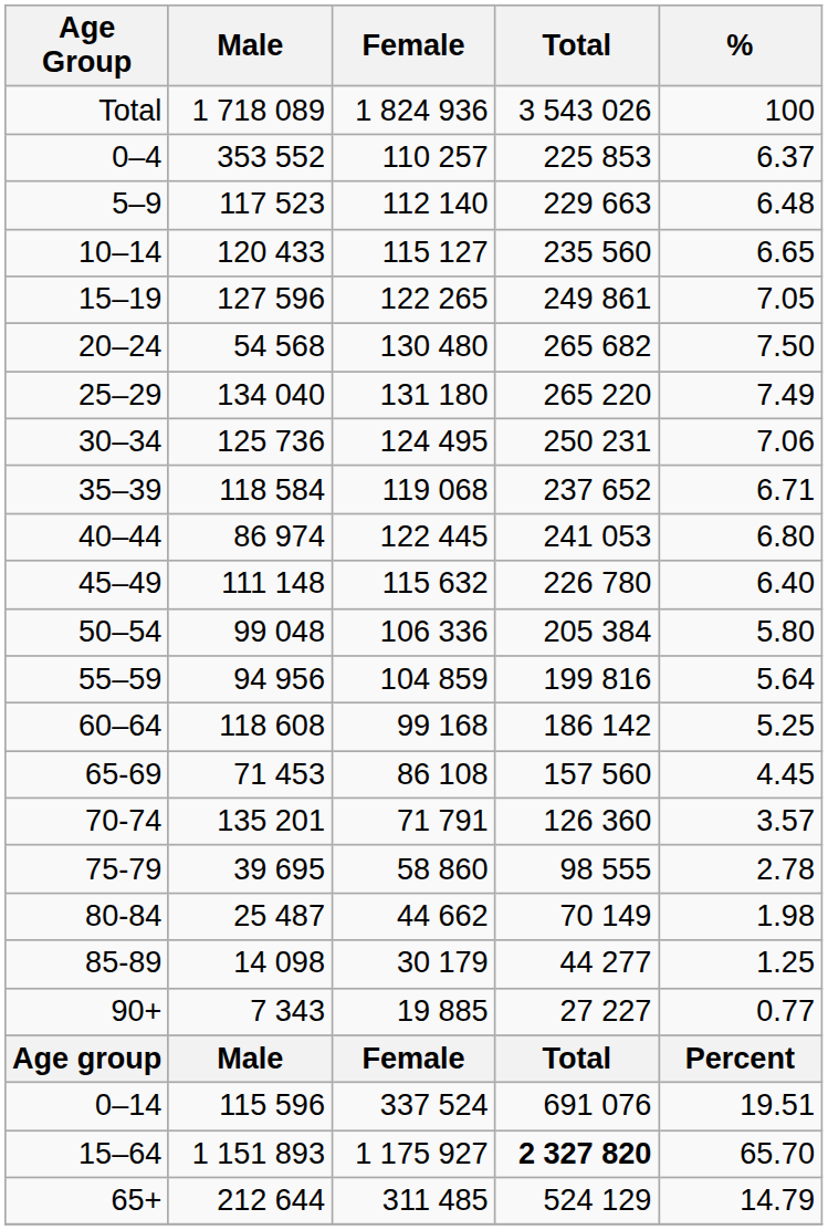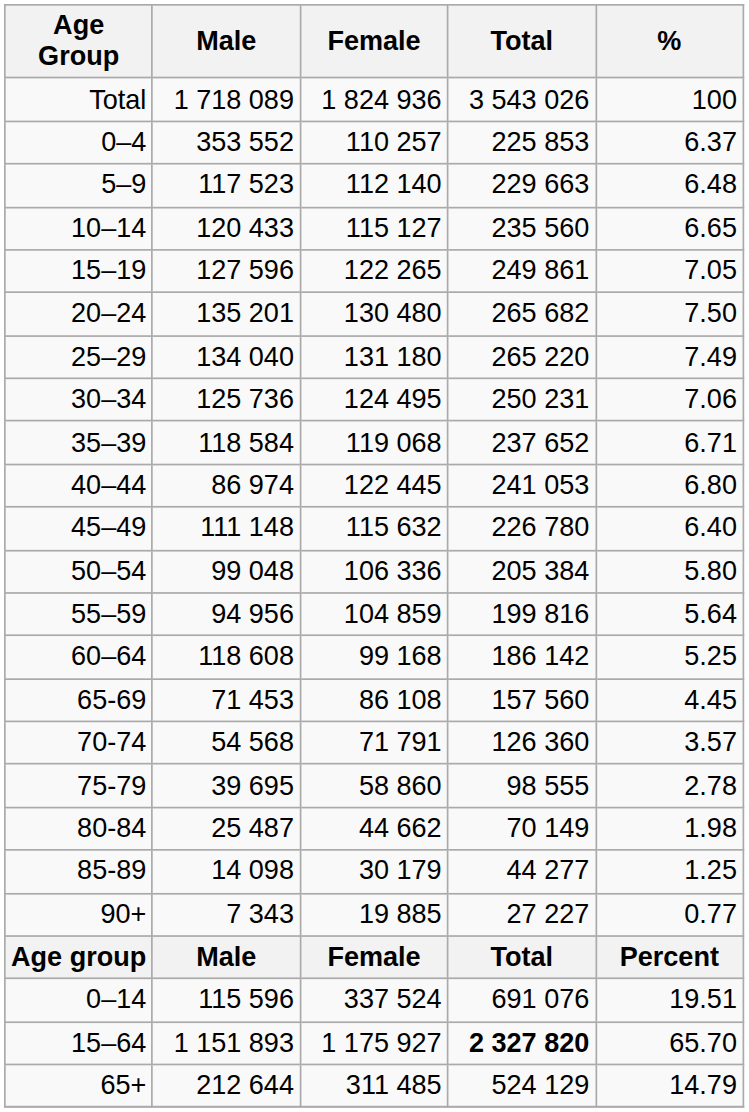20–24 | Male: 54 568 -> 135 201
70-74 | Male: 135 201 -> 54 568
